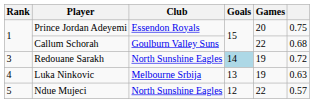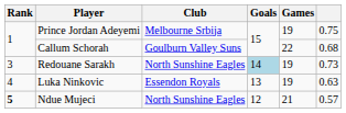Prince Jordan Adeyemi | Club: Essendon Royals -> Melbourne Srbija
Prince Jordan Adeyemi | Games: 20 -> 19
Redouane Sarakh | column 6: 0.72 -> 0.73
Luka Ninkovic | Club: Melbourne Srbija -> Essendon Royals
Ndue Mujeci | Rank: normal -> bold
Ndue Mujeci | Games: 22 -> 21
